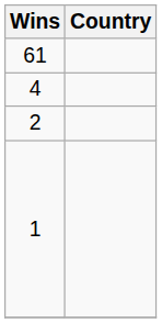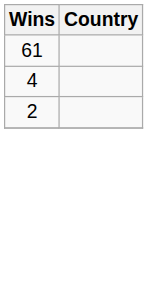- row: 1
